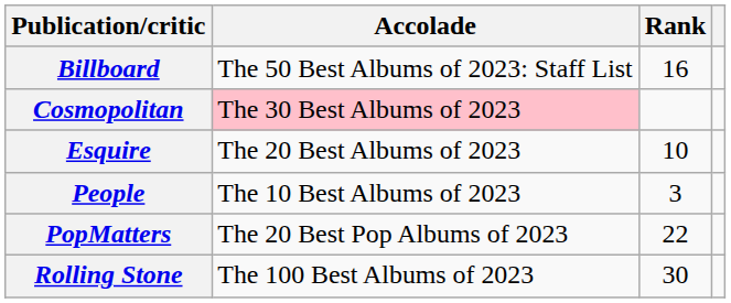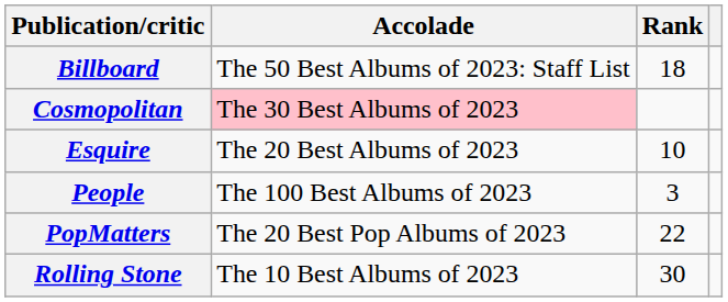Billboard | Rank: 16 -> 18
People | Accolade: The 10 Best Albums of 2023 -> The 100 Best Albums of 2023
Rolling Stone | Accolade: The 100 Best Albums of 2023 -> The 10 Best Albums of 2023
